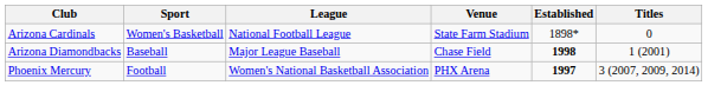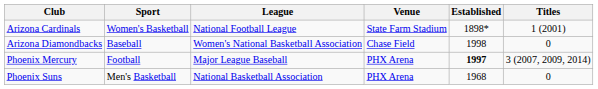Arizona Cardinals | Titles: 0 -> 1 (2001)
Arizona Diamondbacks | League: Major League Baseball -> Women's National Basketball Association
Arizona Diamondbacks | Established: bold -> normal
Arizona Diamondbacks | Titles: 1 (2001) -> 0
Phoenix Mercury | League: Women's National Basketball Association -> Major League Baseball
+ row: Phoenix Suns | Men's Basketball | National Basketball Association | PHX Arena | 1968 | 0
